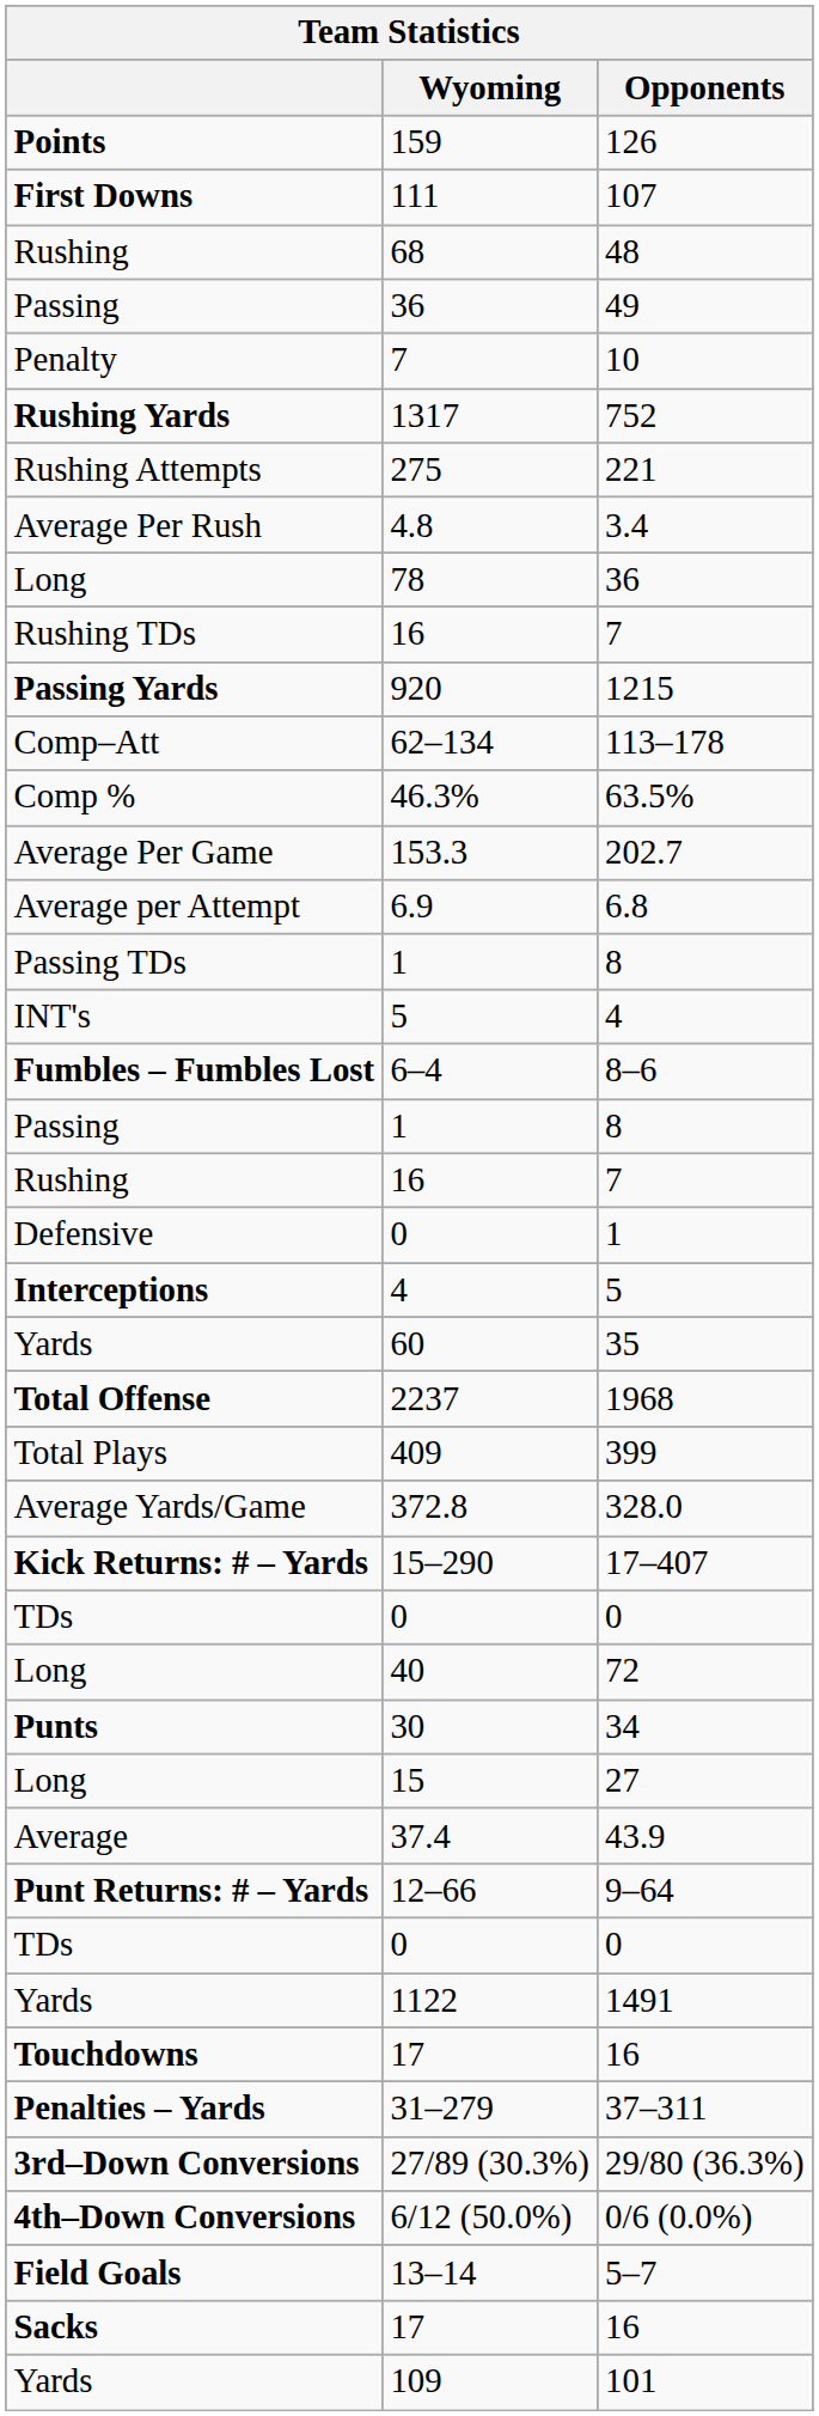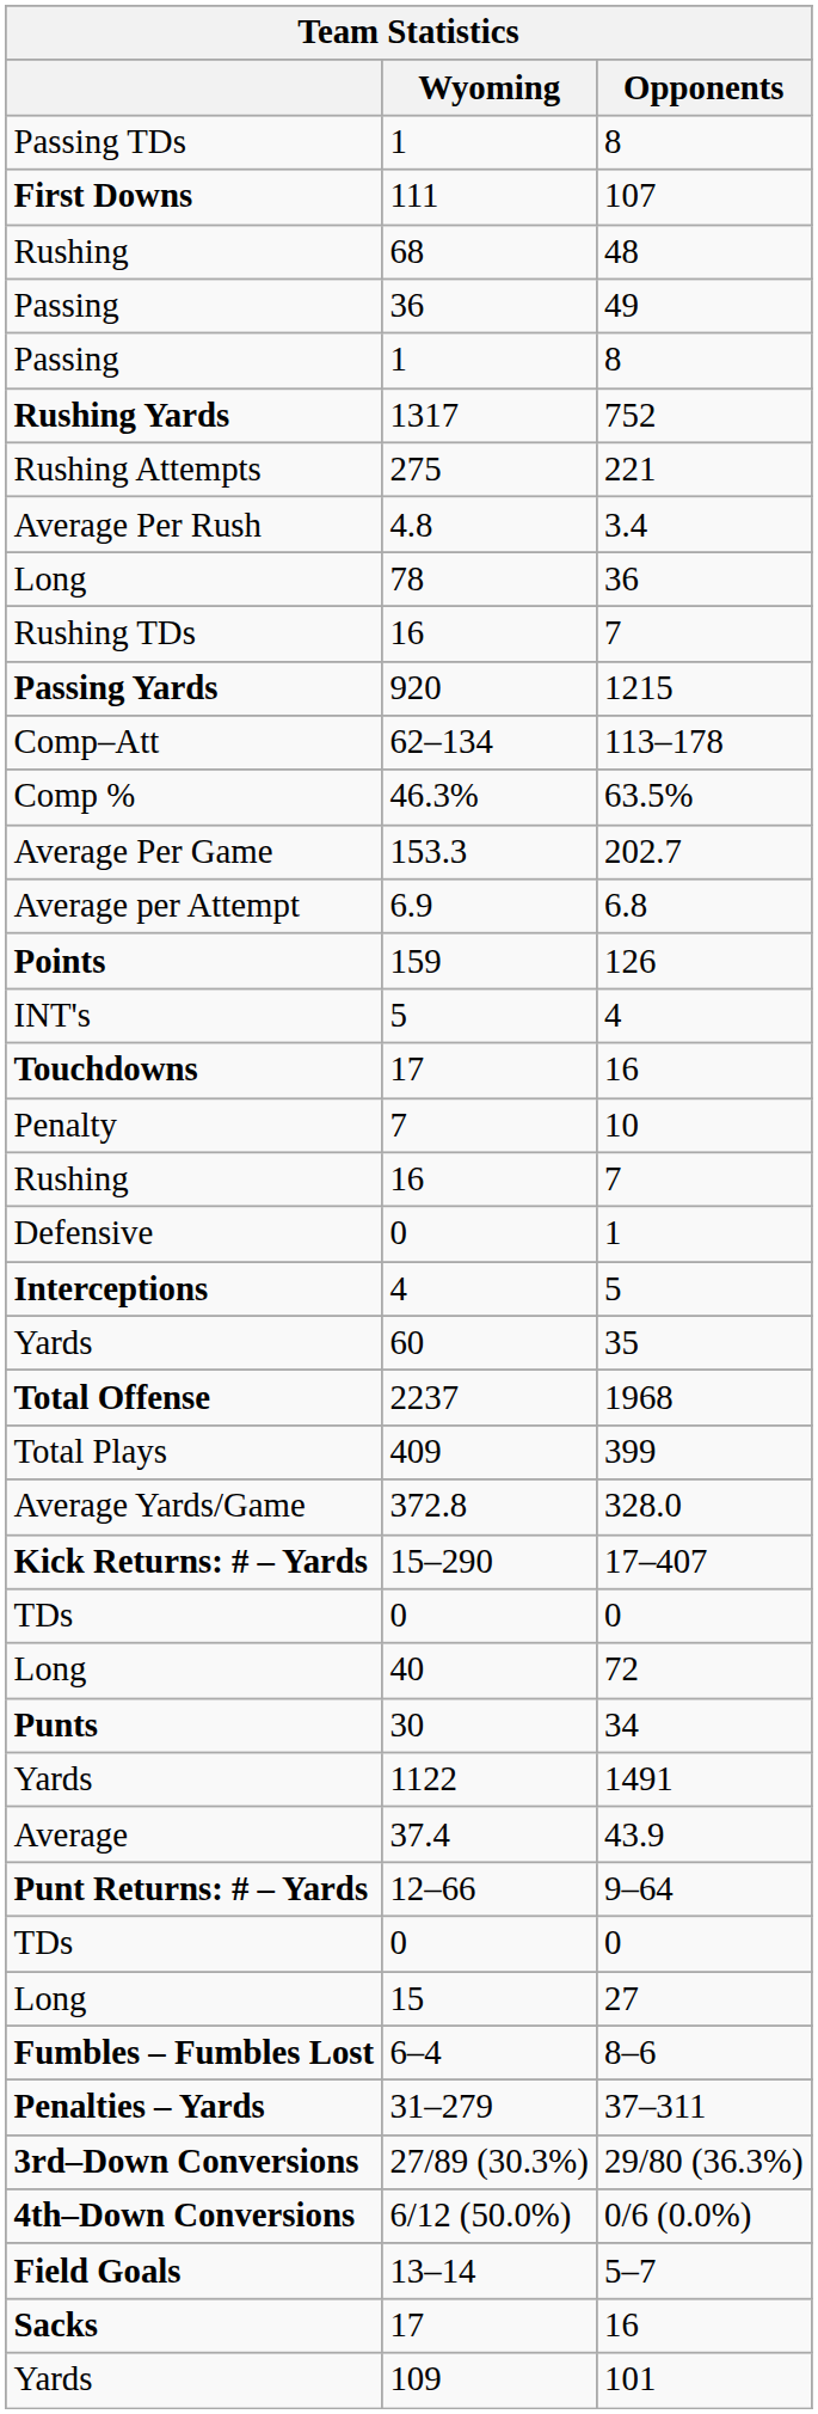rows swapped: 126 <-> Passing TDs / 8
rows swapped: 10 <-> Passing / 8
rows swapped: Touchdowns / 16 <-> 8–6
rows swapped: 1491 <-> 27
